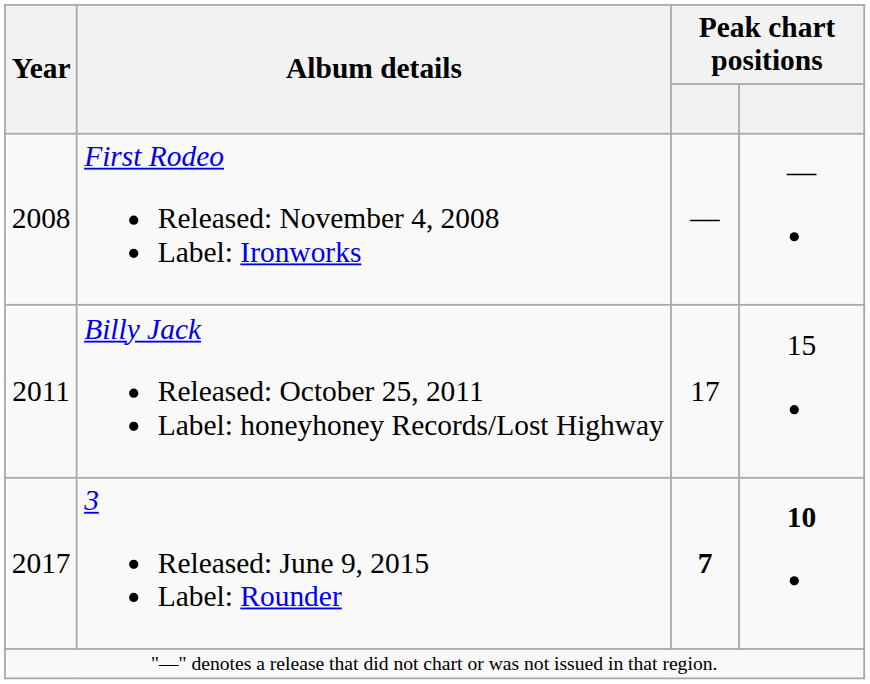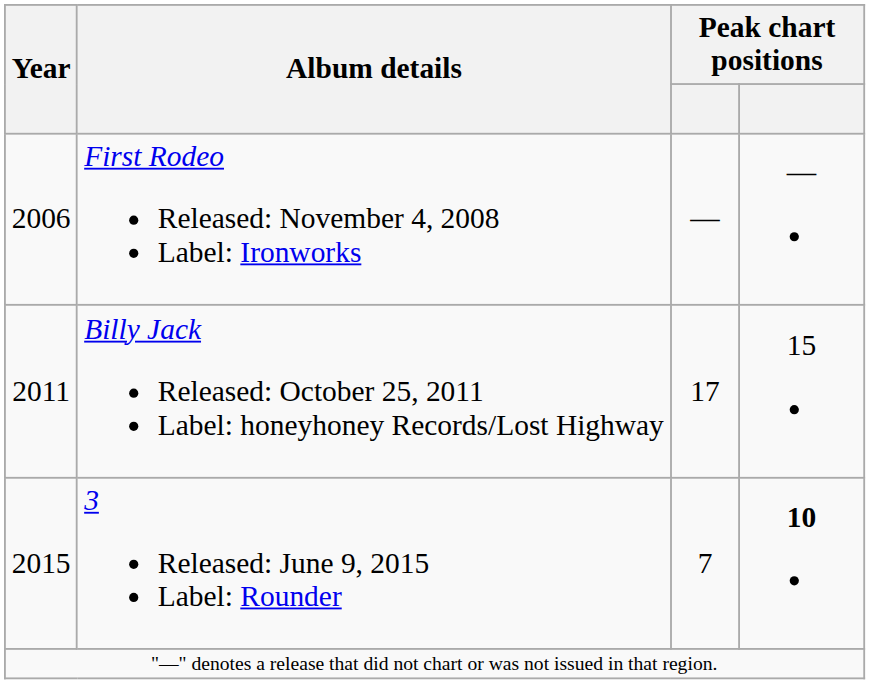First Rodeo Released: November 4, 2008 Label: Ironworks | Year: 2008 -> 2006
3 Released: June 9, 2015 Label: Rounder | Year: 2017 -> 2015
3 Released: June 9, 2015 Label: Rounder | column 3: bold -> normal
